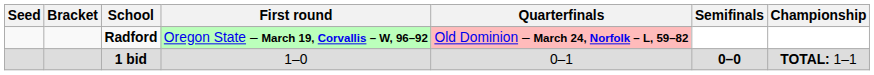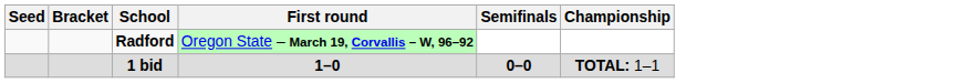- column: Quarterfinals | Old Dominion – March 24, Norfolk – L, 59–82 | 0–1
1 bid | First round: normal -> bold
